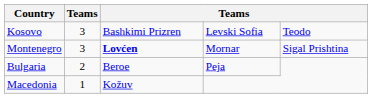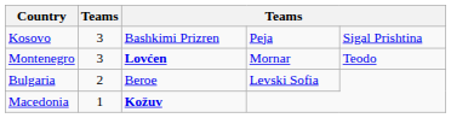Kosovo | column 4: Levski Sofia -> Peja
Kosovo | column 5: Teodo -> Sigal Prishtina
Montenegro | column 5: Sigal Prishtina -> Teodo
Bulgaria | column 4: Peja -> Levski Sofia
Macedonia | column 3: normal -> bold
